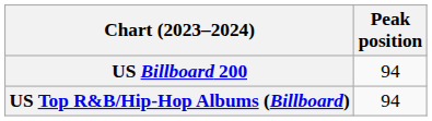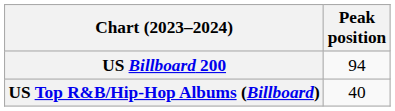US Top R&B/Hip-Hop Albums (Billboard) | Peak position: 94 -> 40
